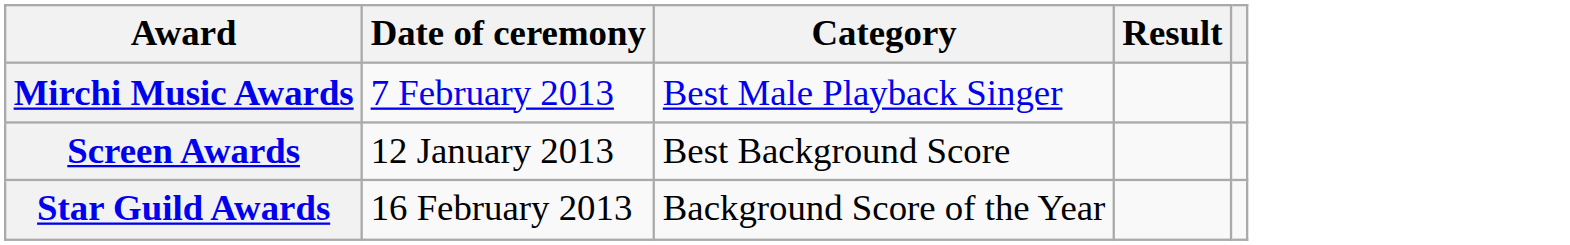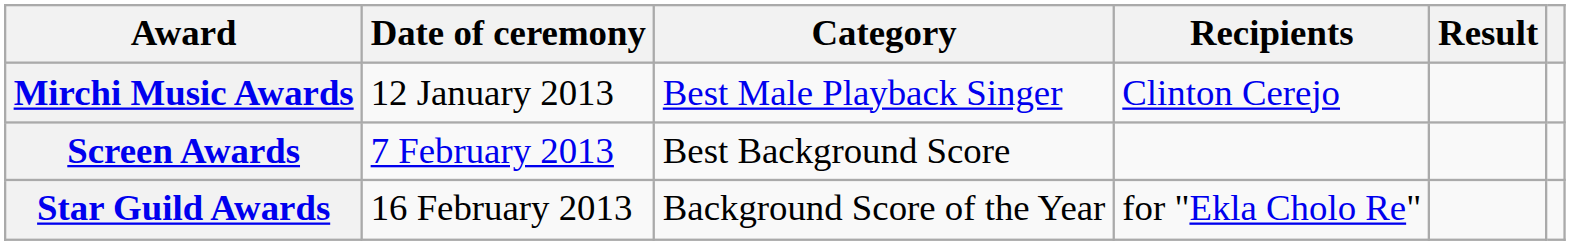+ column: Recipients | Clinton Cerejo | for "Ekla Cholo Re"
Mirchi Music Awards | Date of ceremony: 7 February 2013 -> 12 January 2013
Screen Awards | Date of ceremony: 12 January 2013 -> 7 February 2013
